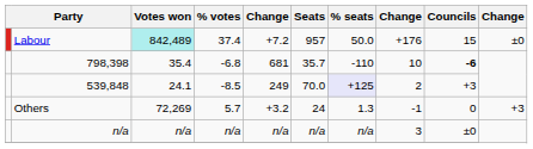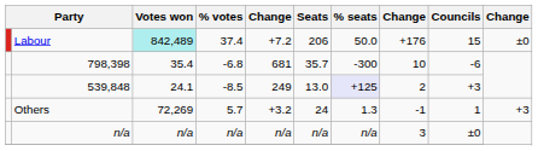Labour | Seats: 957 -> 206
798,398 | % seats: -110 -> -300
798,398 | Councils: bold -> normal
539,848 | Seats: 70.0 -> 13.0
Others | Councils: 0 -> 1
